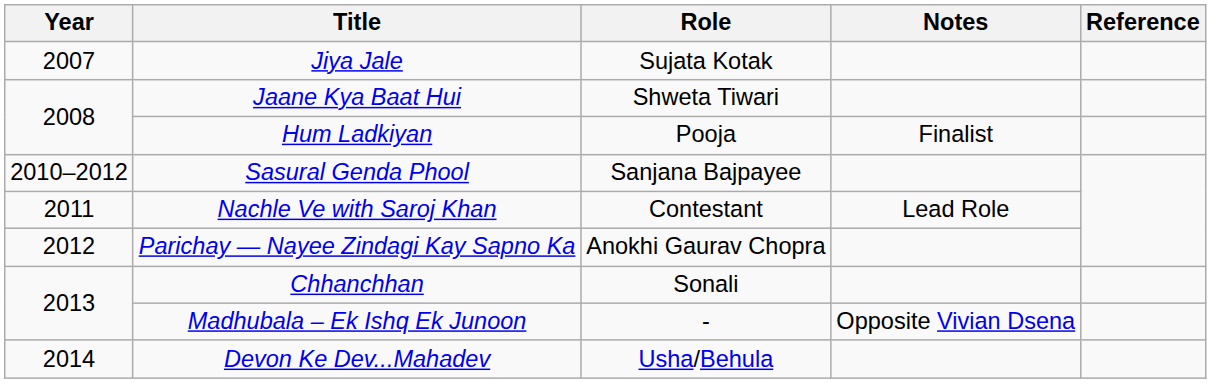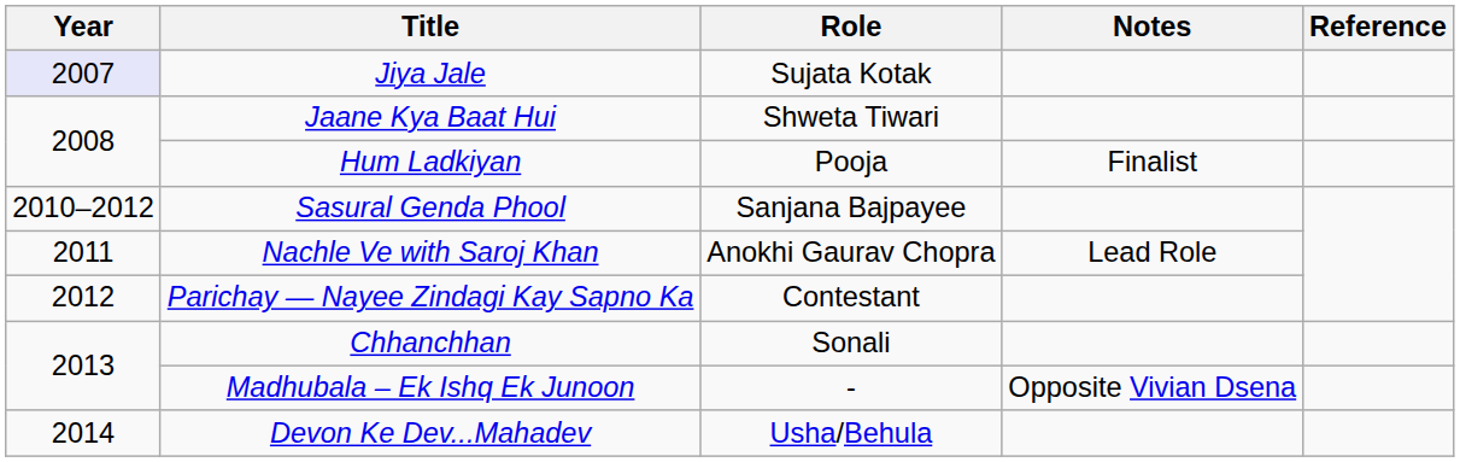Jiya Jale | Year: no background -> lavender background
Nachle Ve with Saroj Khan | Role: Contestant -> Anokhi Gaurav Chopra
Parichay — Nayee Zindagi Kay Sapno Ka | Role: Anokhi Gaurav Chopra -> Contestant
